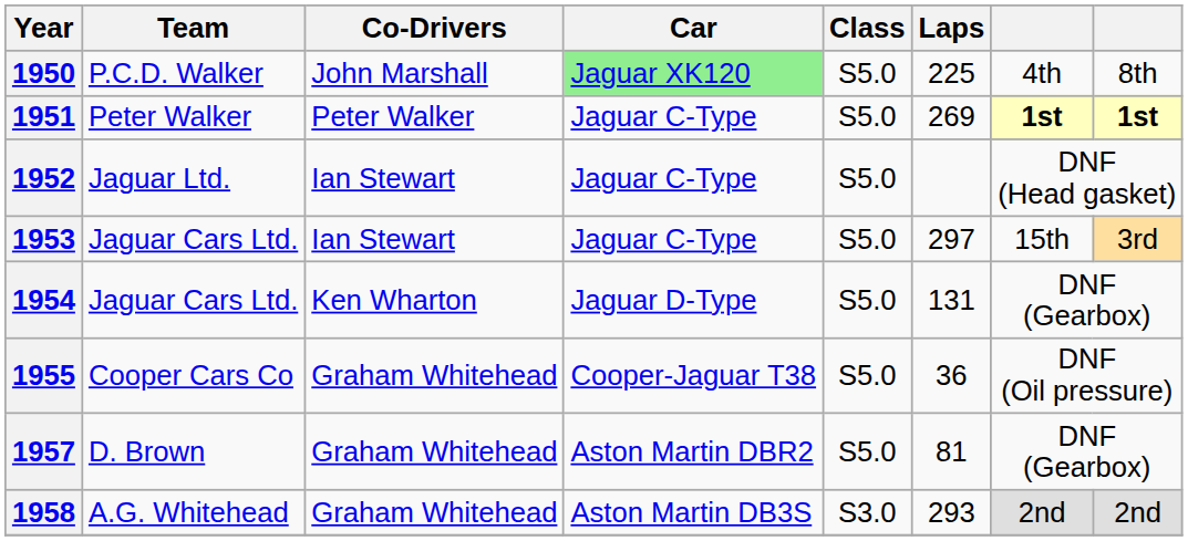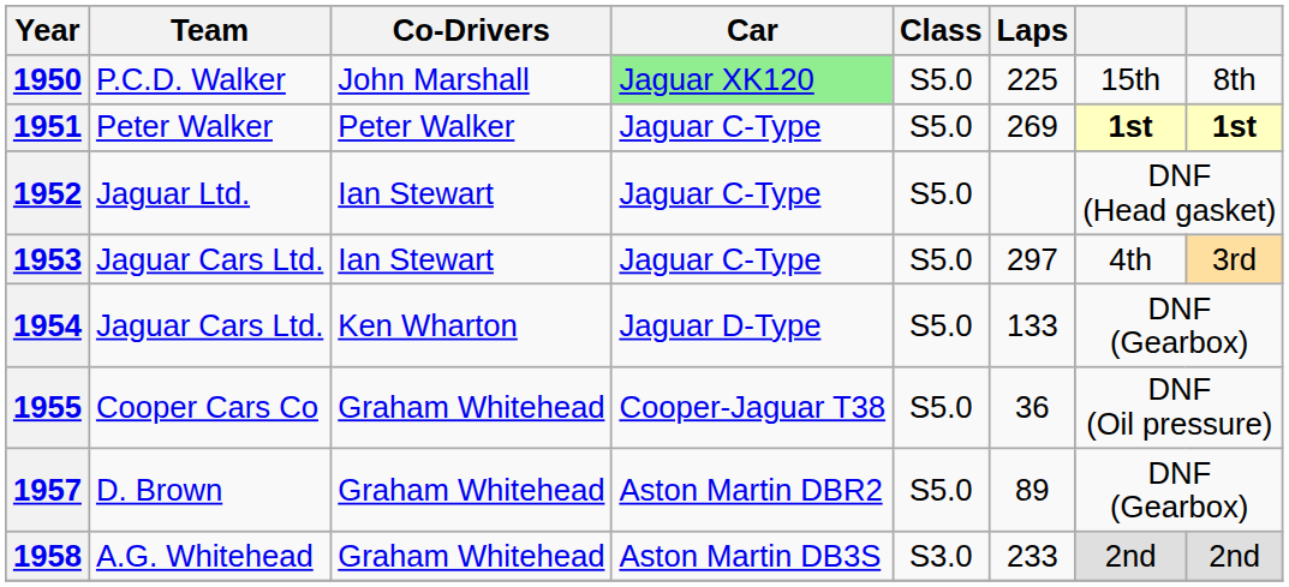1950 | column 7: 4th -> 15th
1953 | column 7: 15th -> 4th
1954 | Laps: 131 -> 133
1957 | Laps: 81 -> 89
1958 | Laps: 293 -> 233
